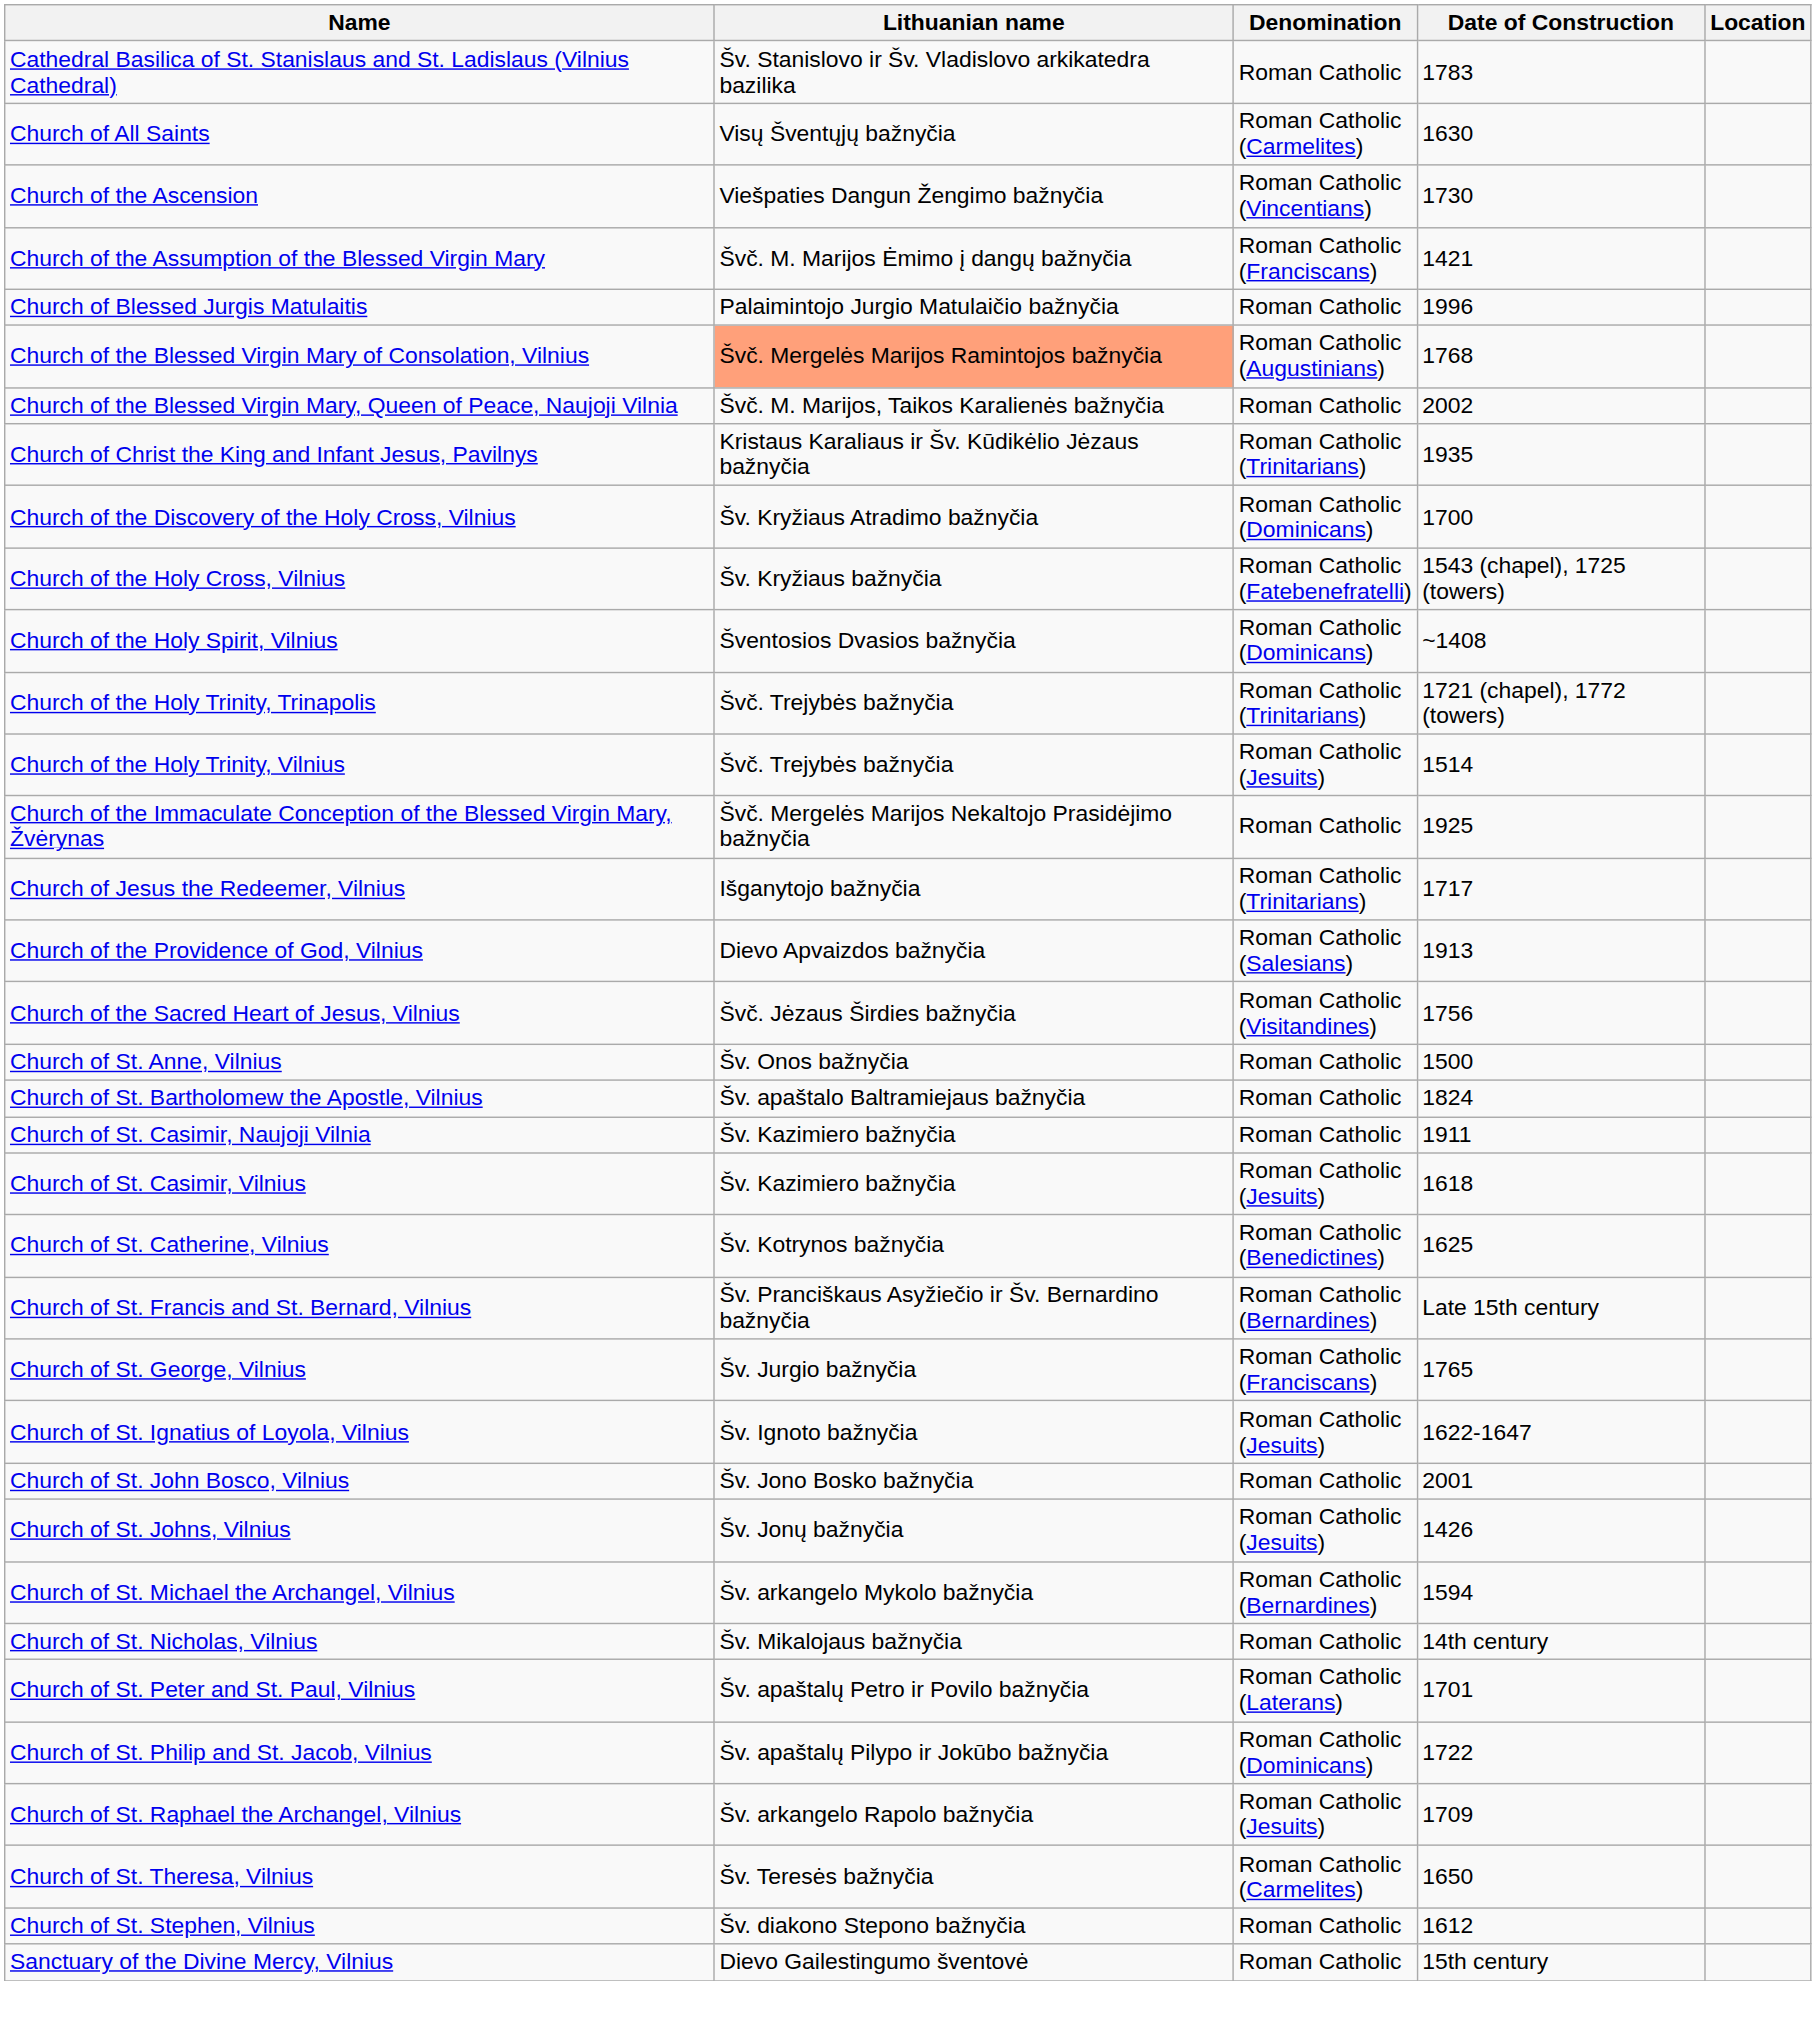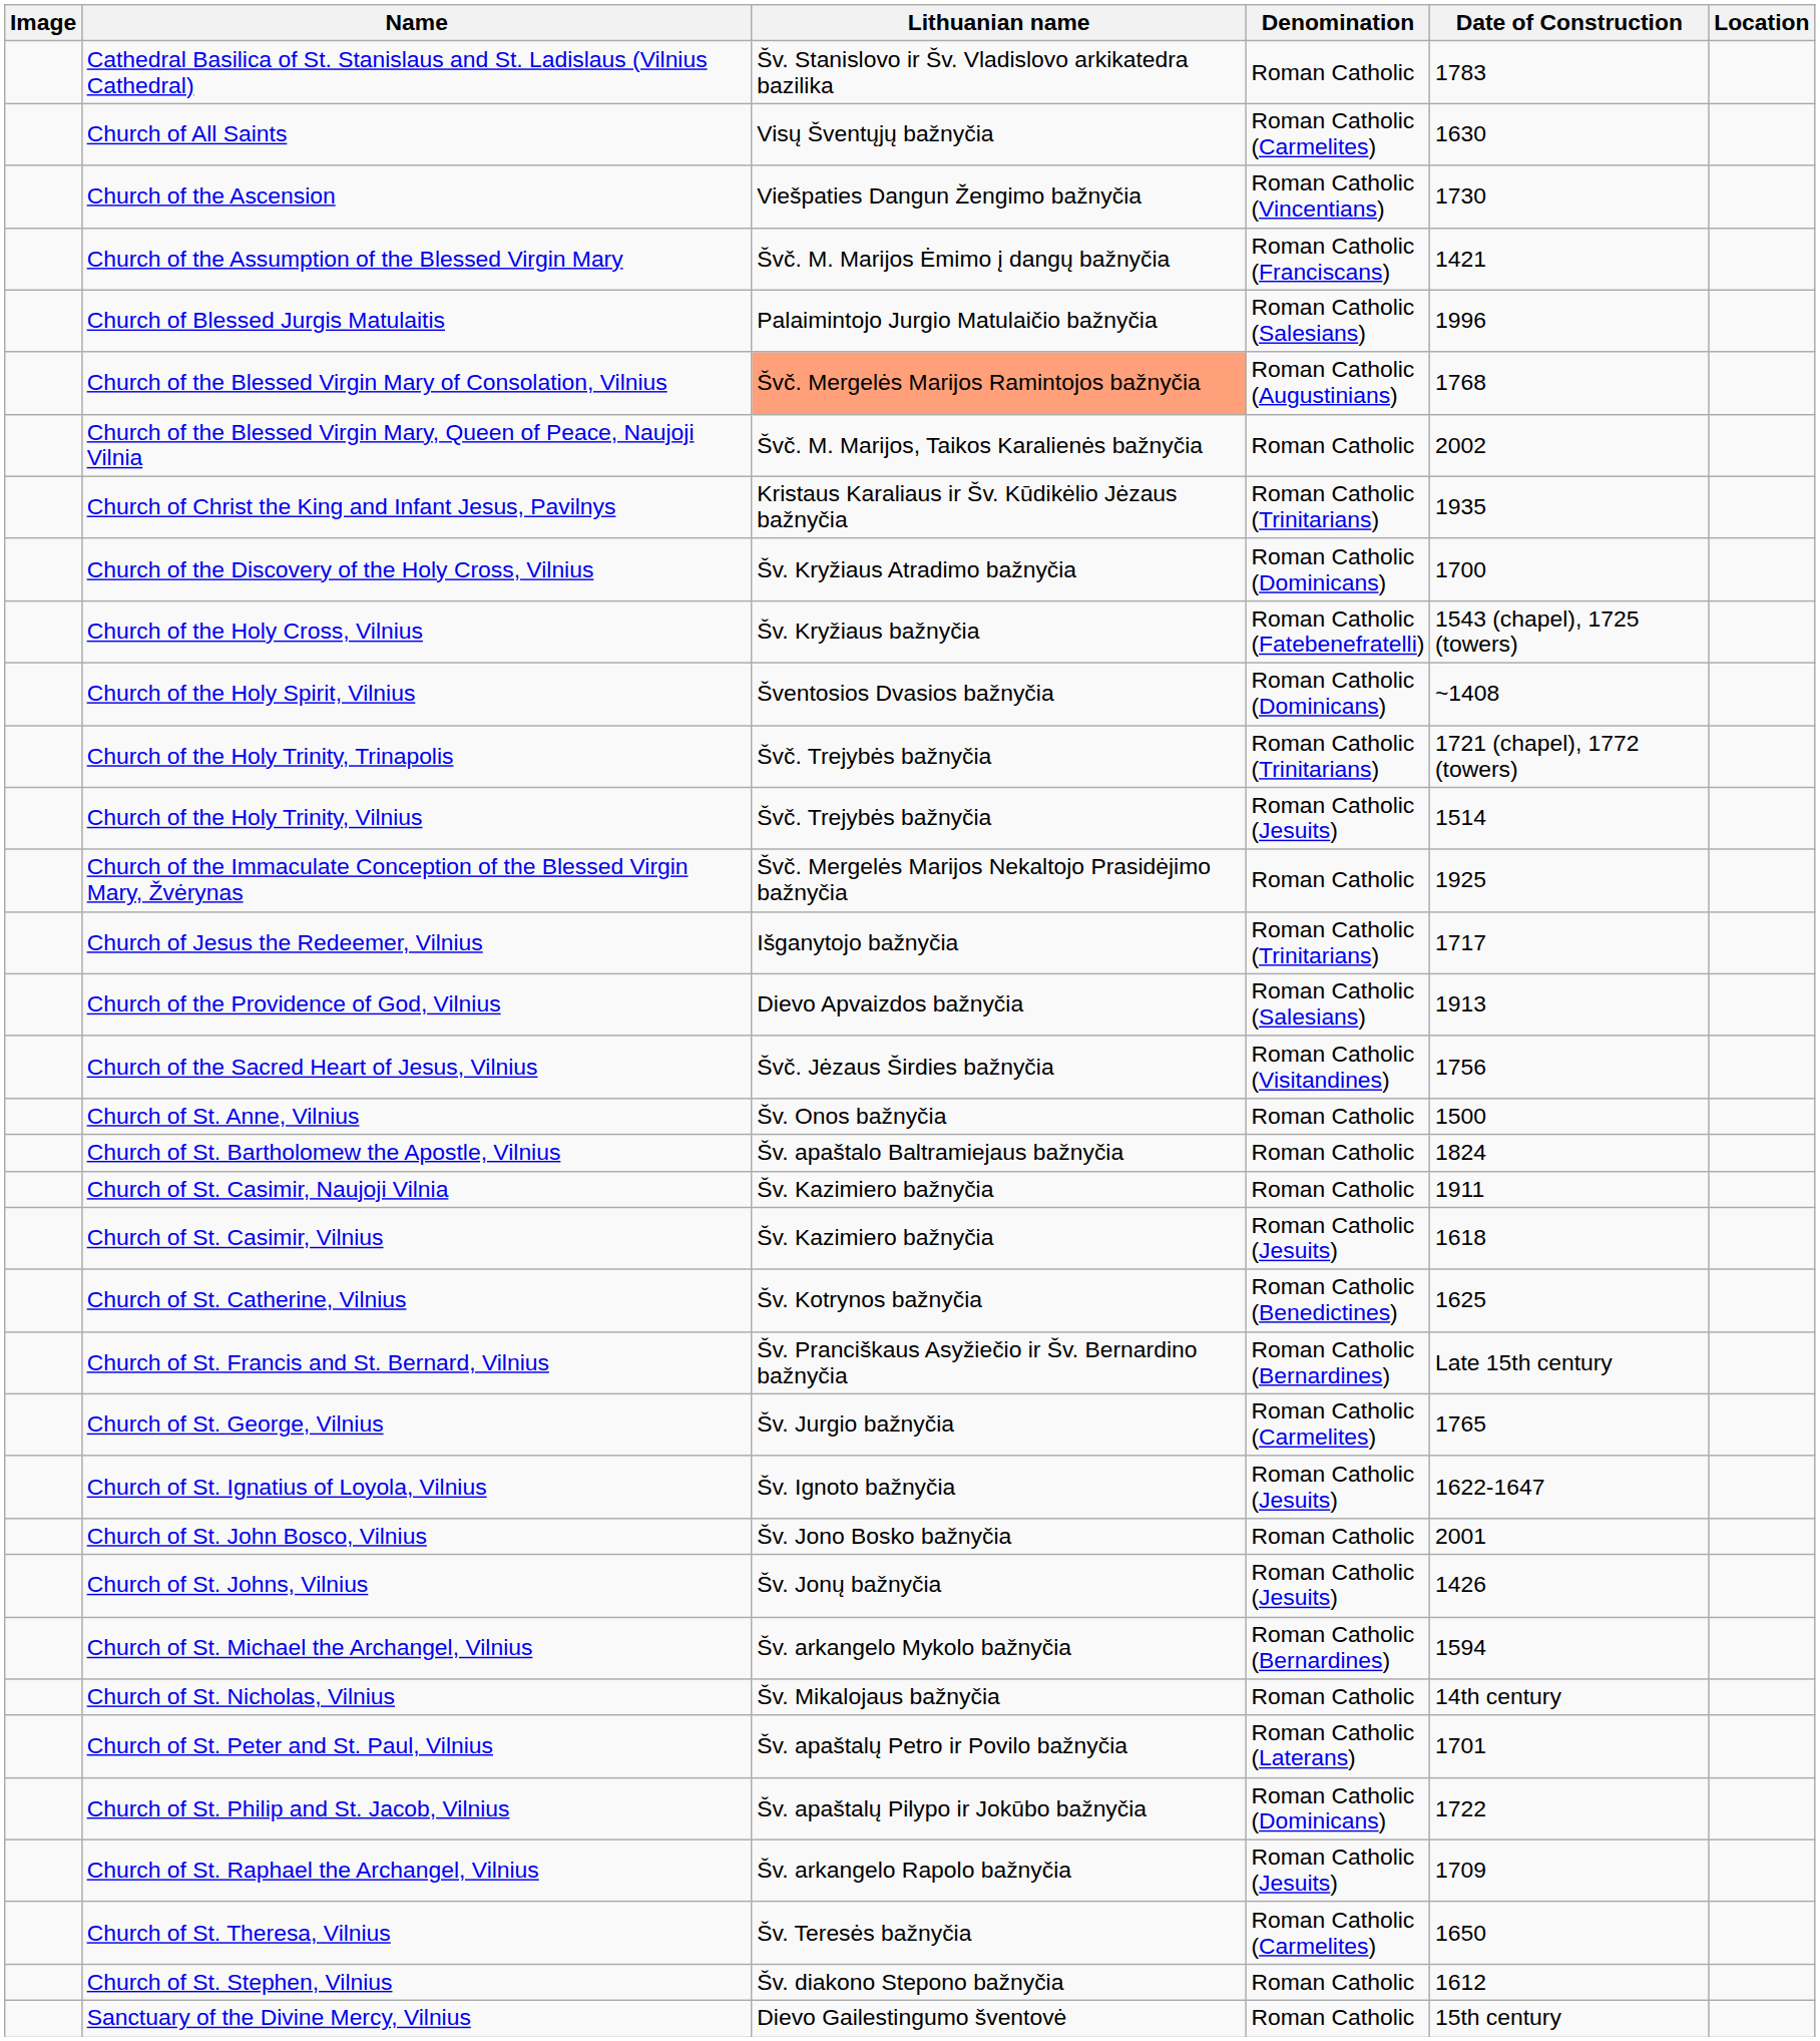+ column: Image
Church of Blessed Jurgis Matulaitis | Denomination: Roman Catholic -> Roman Catholic (Salesians)
Church of St. George, Vilnius | Denomination: Roman Catholic (Franciscans) -> Roman Catholic (Carmelites)
